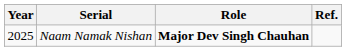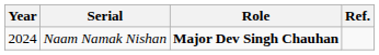Naam Namak Nishan | Year: 2025 -> 2024
